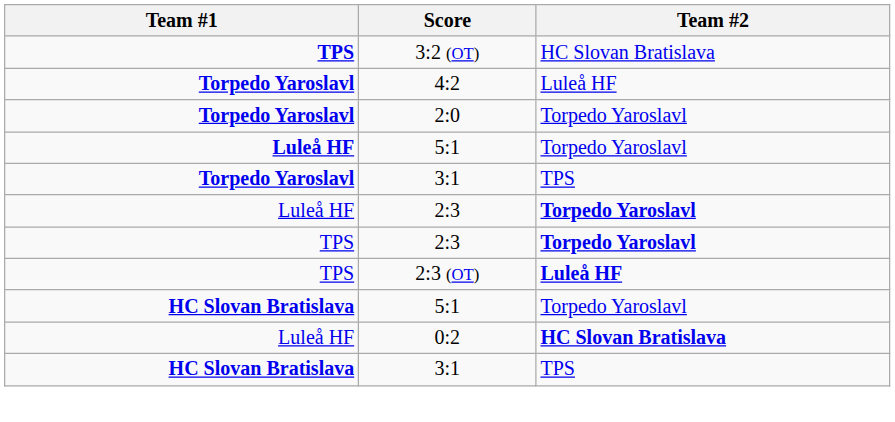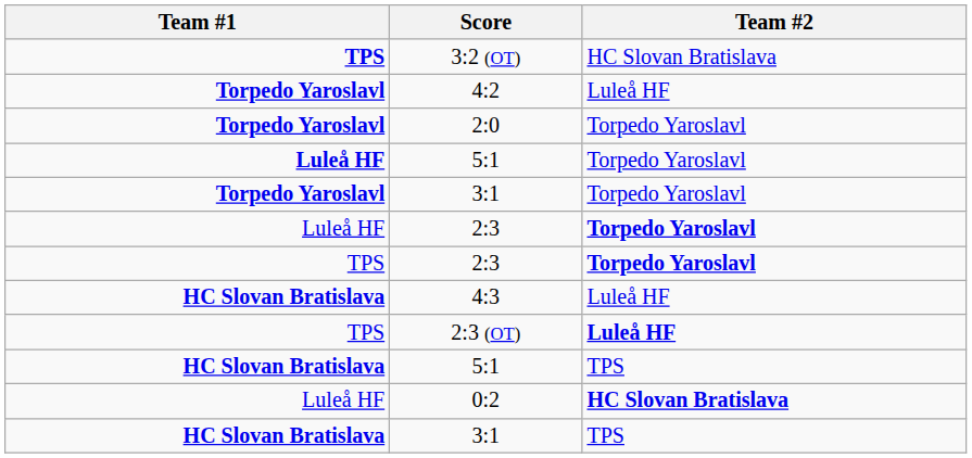Torpedo Yaroslavl / 3:1 | Team #2: TPS -> Torpedo Yaroslavl
+ row: HC Slovan Bratislava | 4:3 | Luleå HF
HC Slovan Bratislava / 5:1 | Team #2: Torpedo Yaroslavl -> TPS
